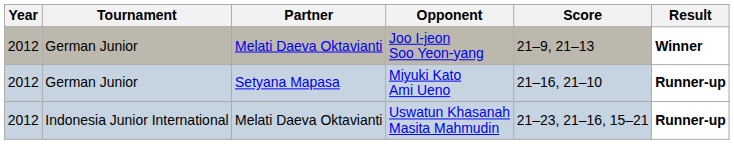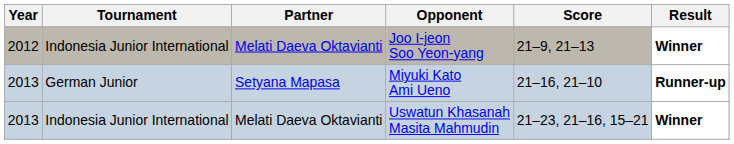Joo I-jeon Soo Yeon-yang | Tournament: German Junior -> Indonesia Junior International
Miyuki Kato Ami Ueno | Year: 2012 -> 2013
Uswatun Khasanah Masita Mahmudin | Year: 2012 -> 2013
Uswatun Khasanah Masita Mahmudin | Result: Runner-up -> Winner
